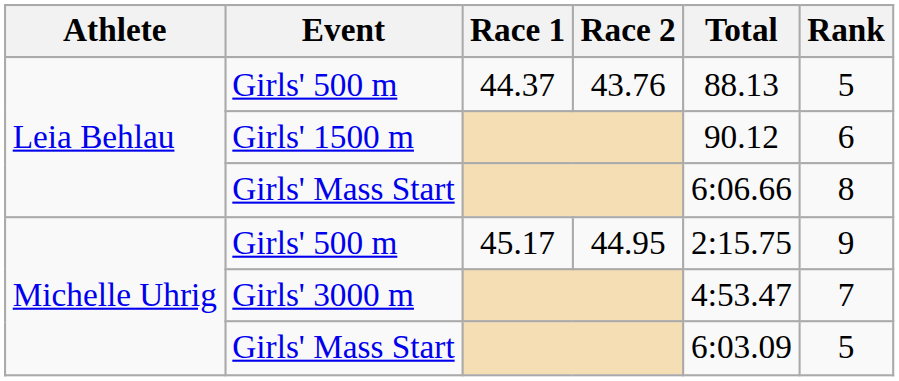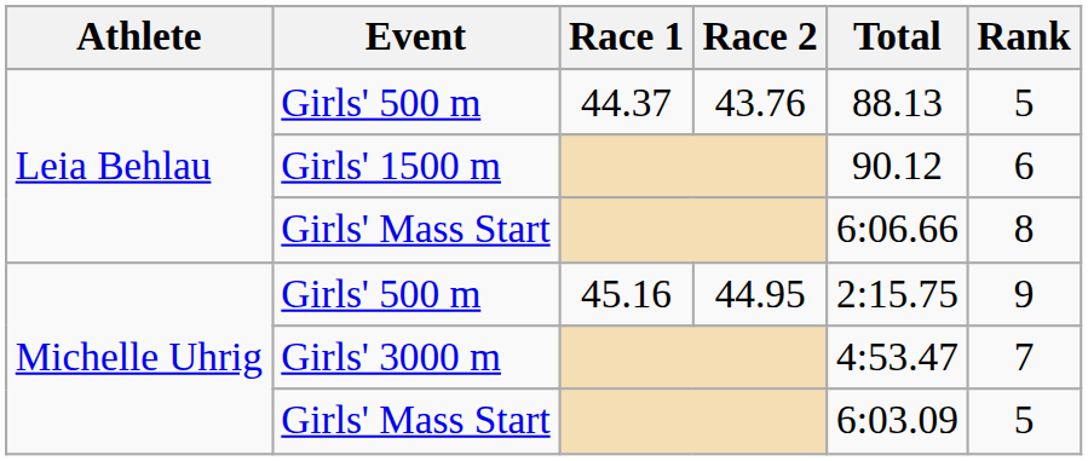Michelle Uhrig / Girls' 500 m | Race 1: 45.17 -> 45.16
